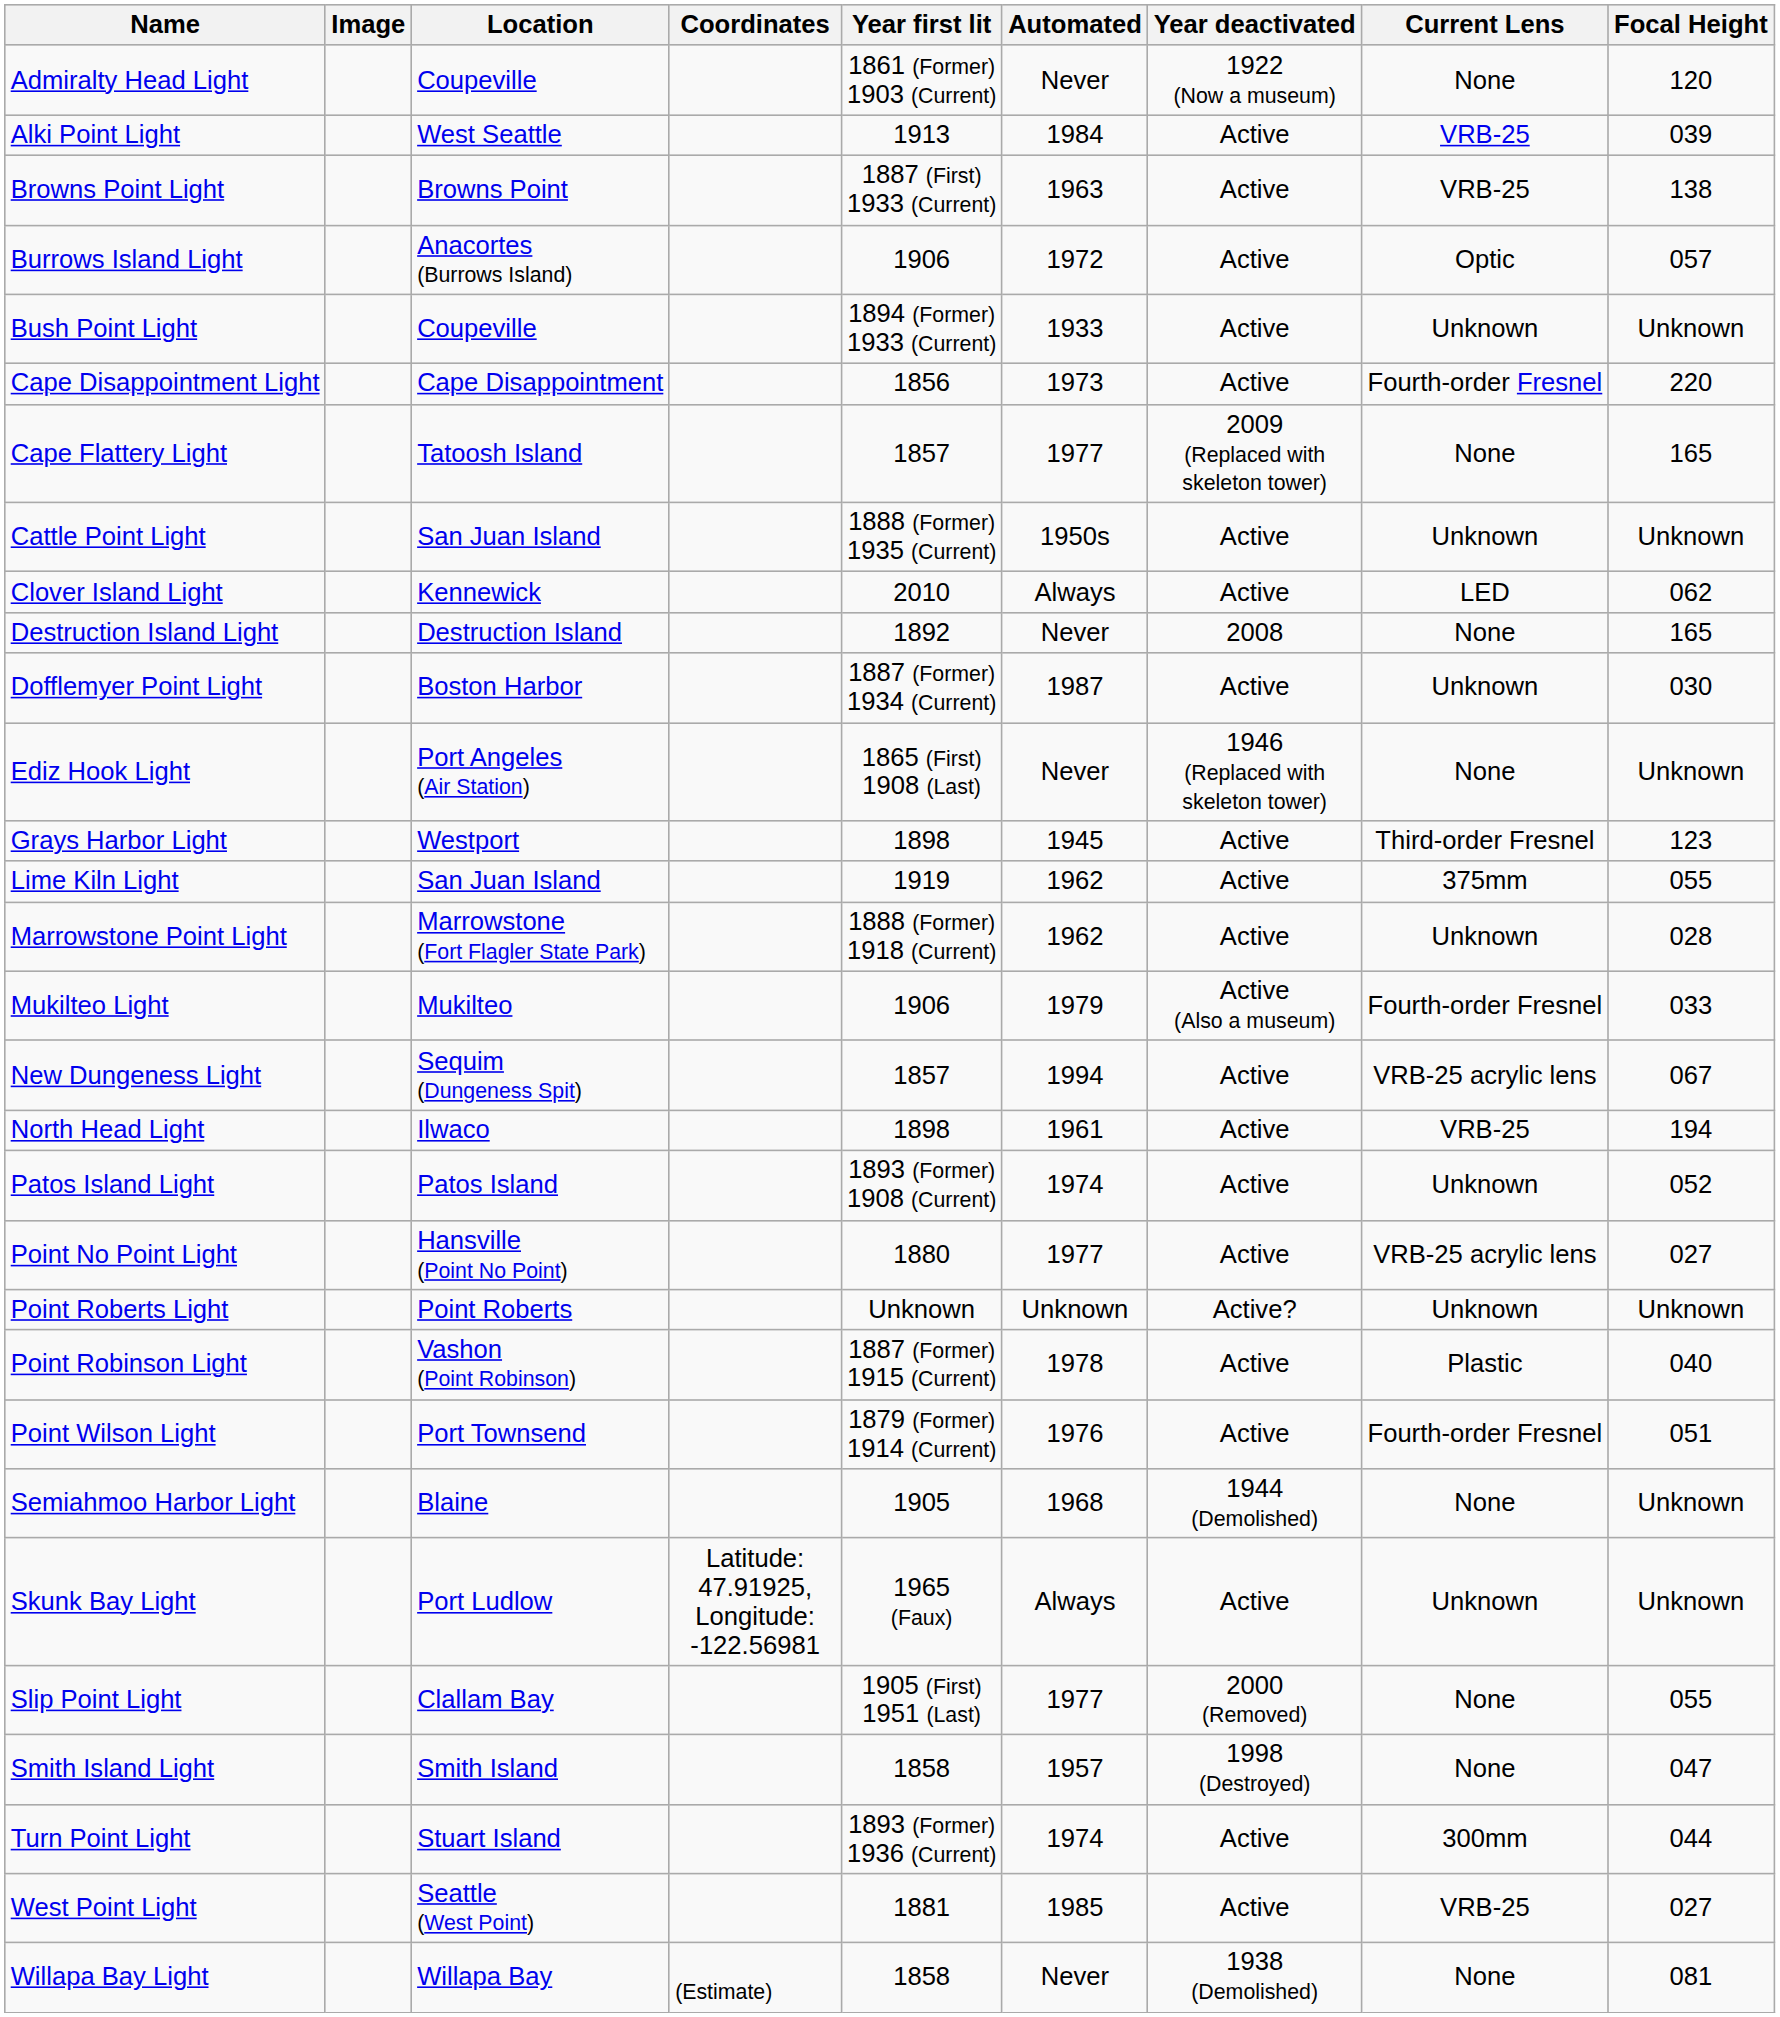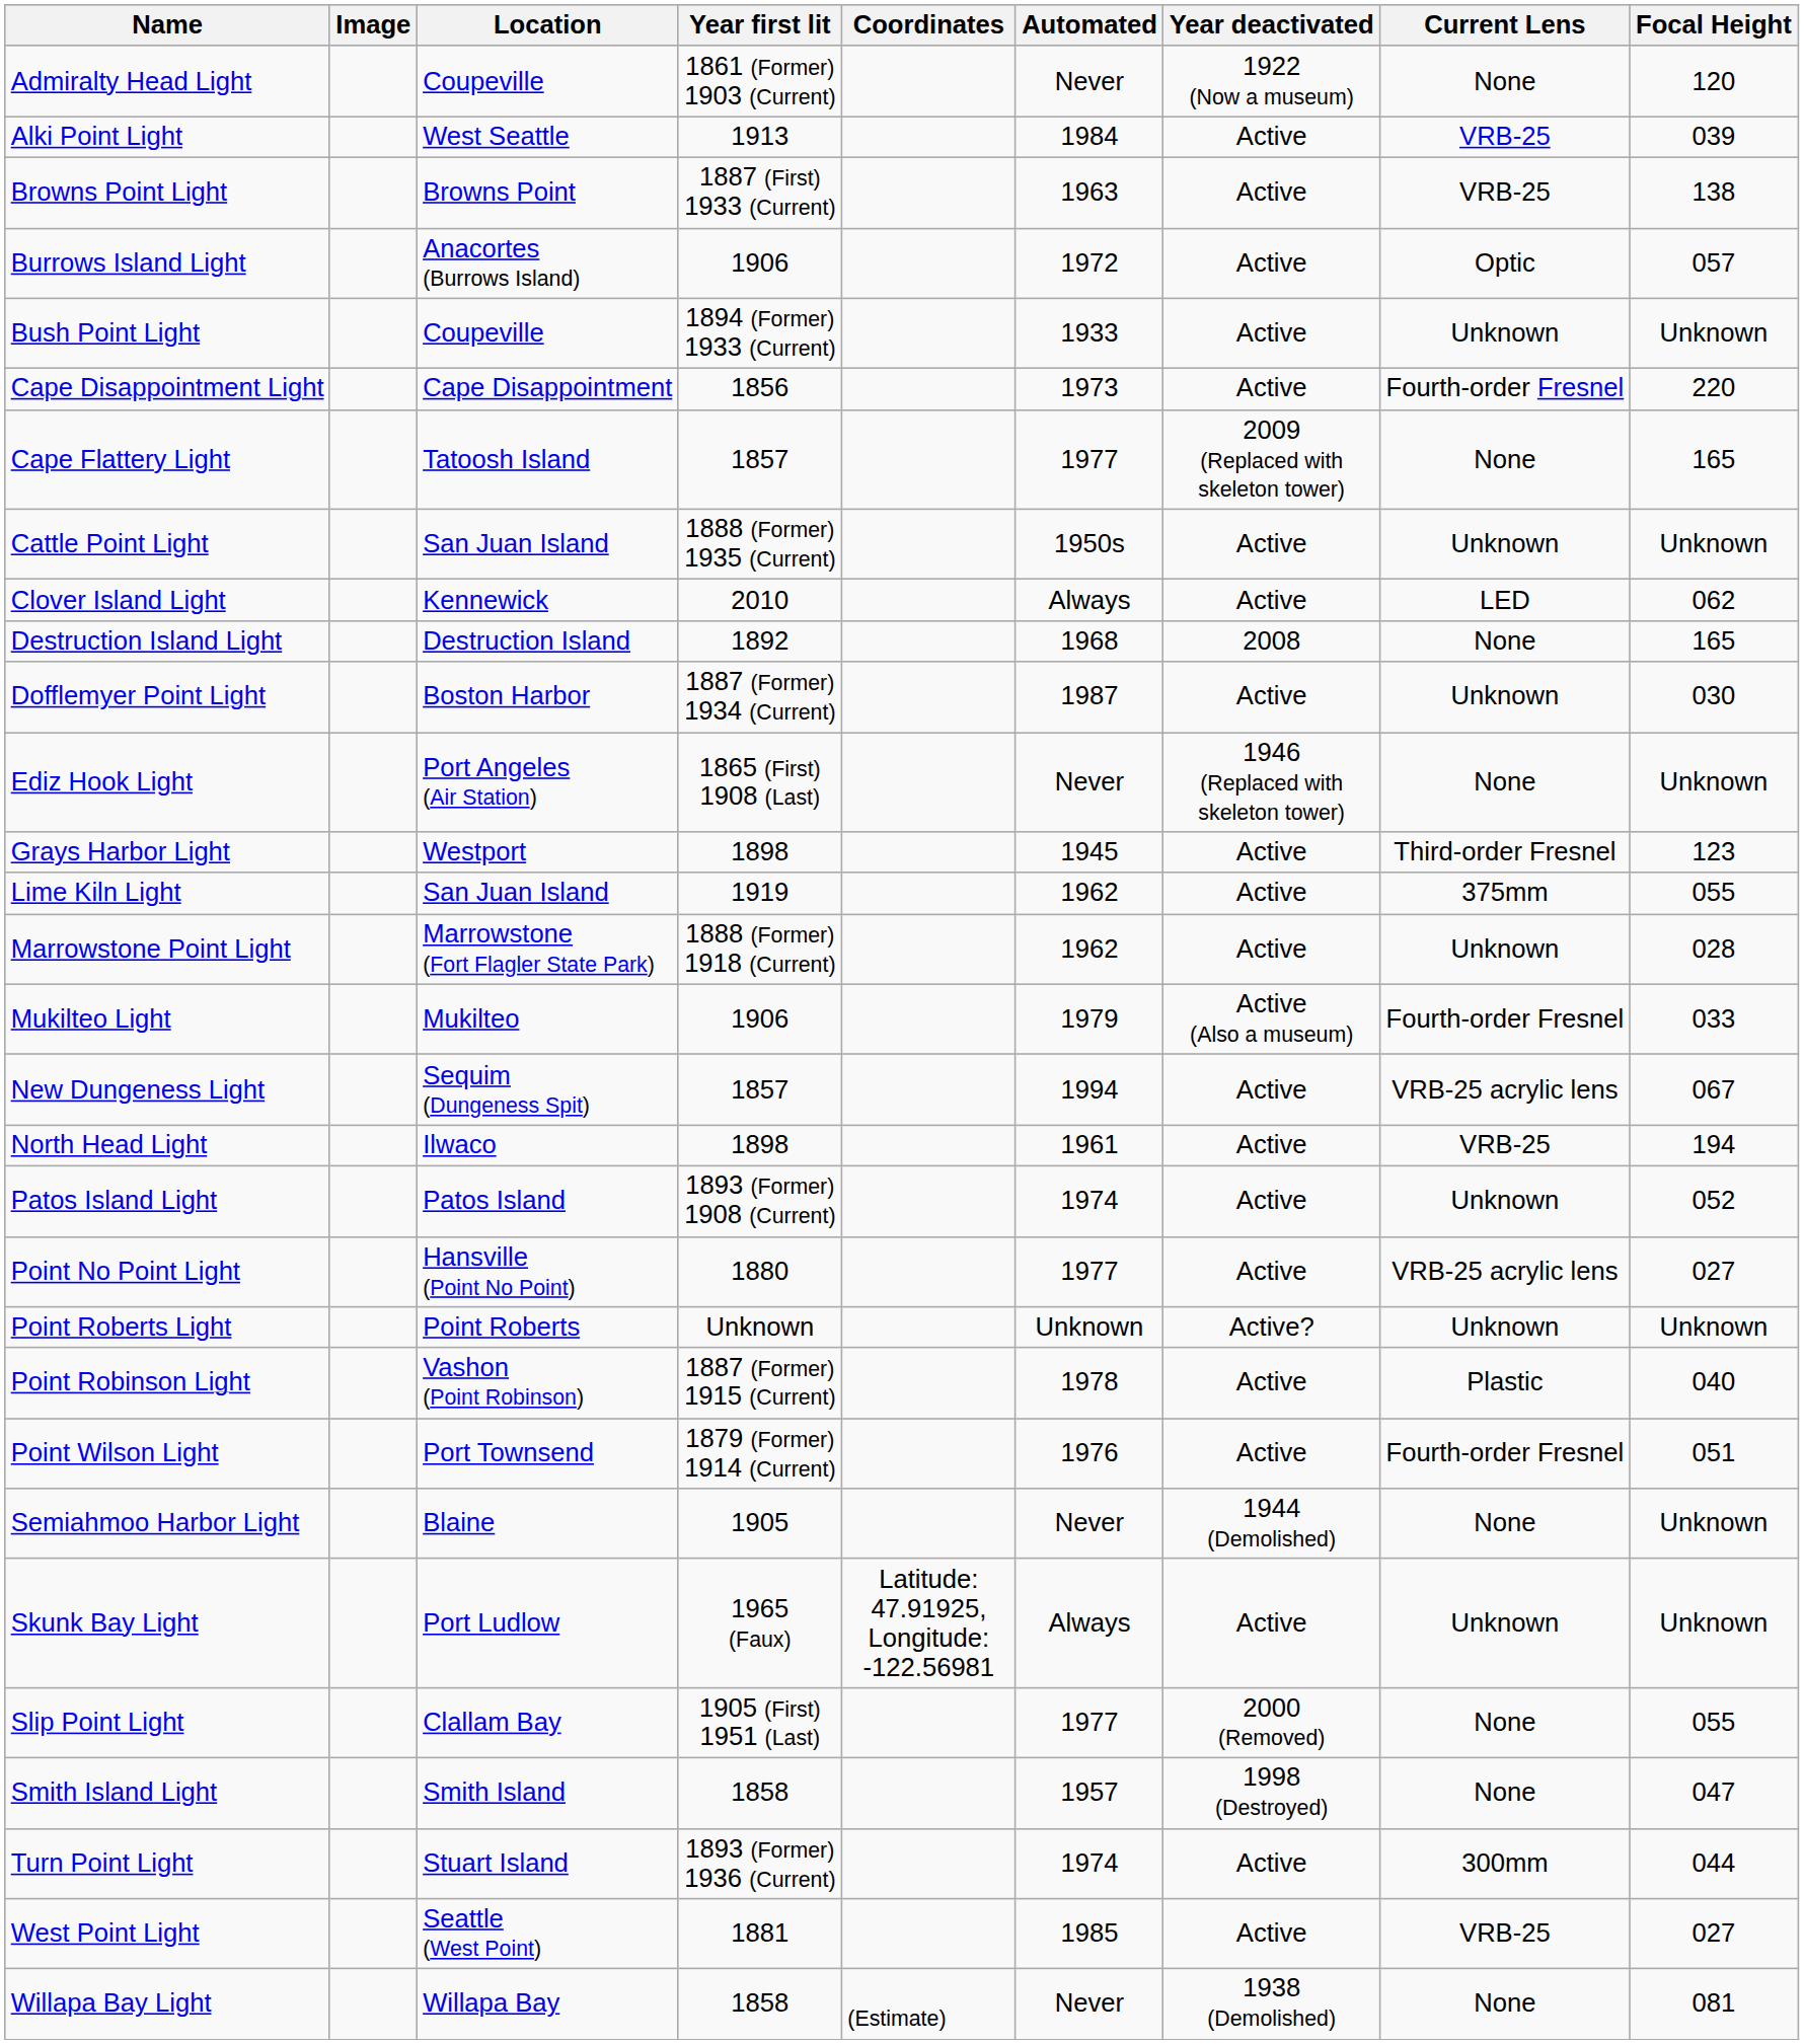columns swapped: Coordinates <-> Year first lit
Destruction Island Light | Automated: Never -> 1968
Semiahmoo Harbor Light | Automated: 1968 -> Never
